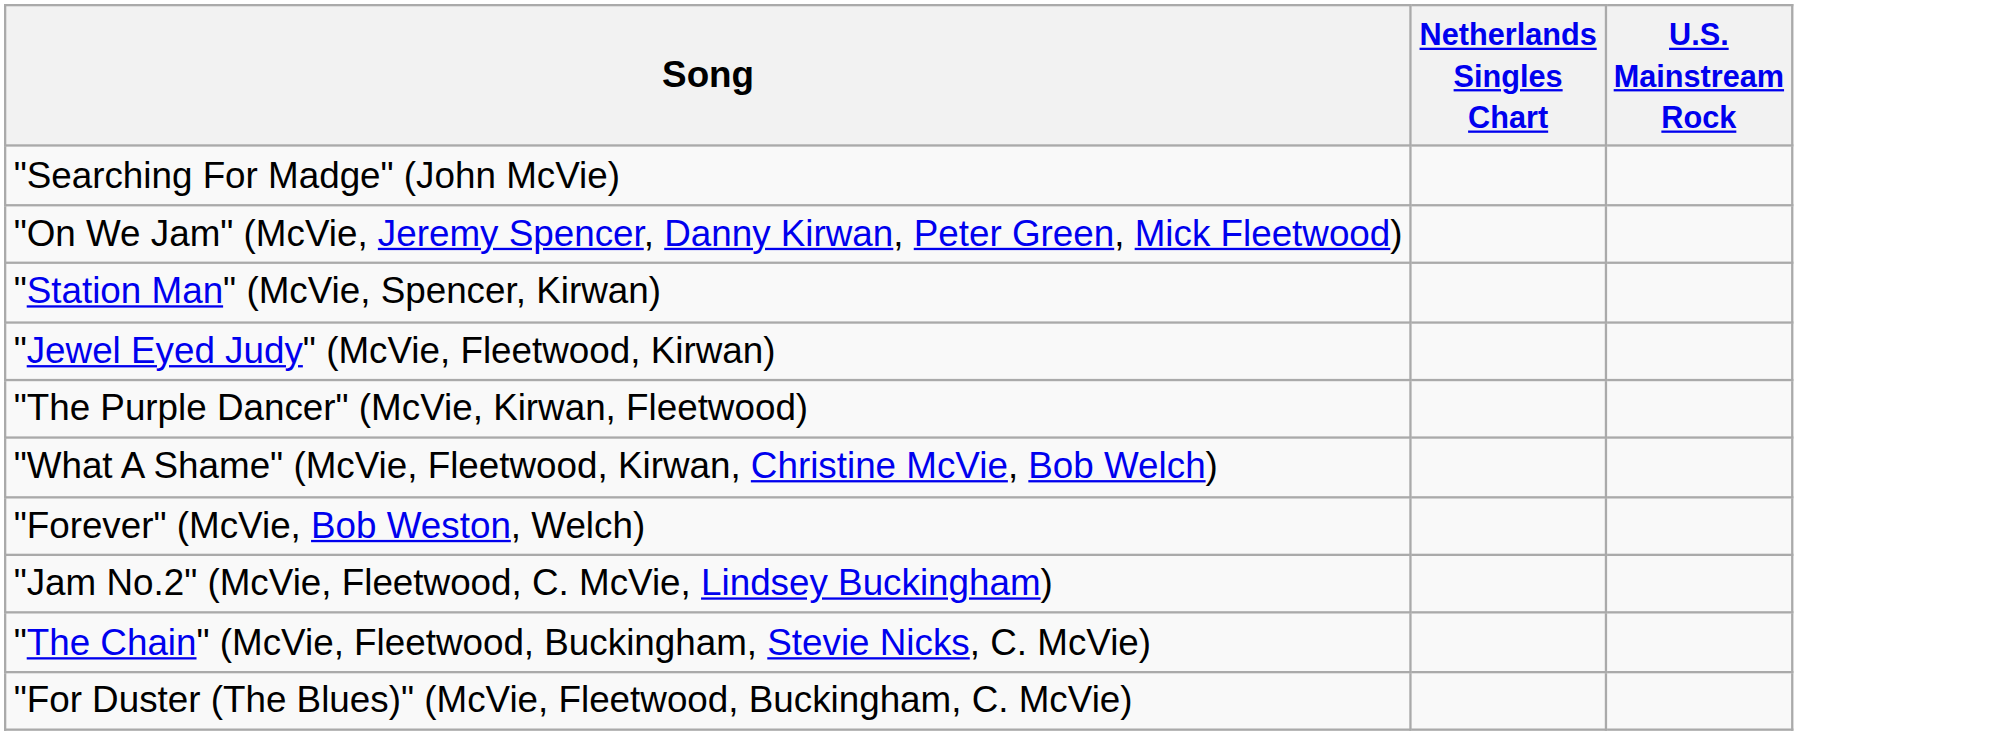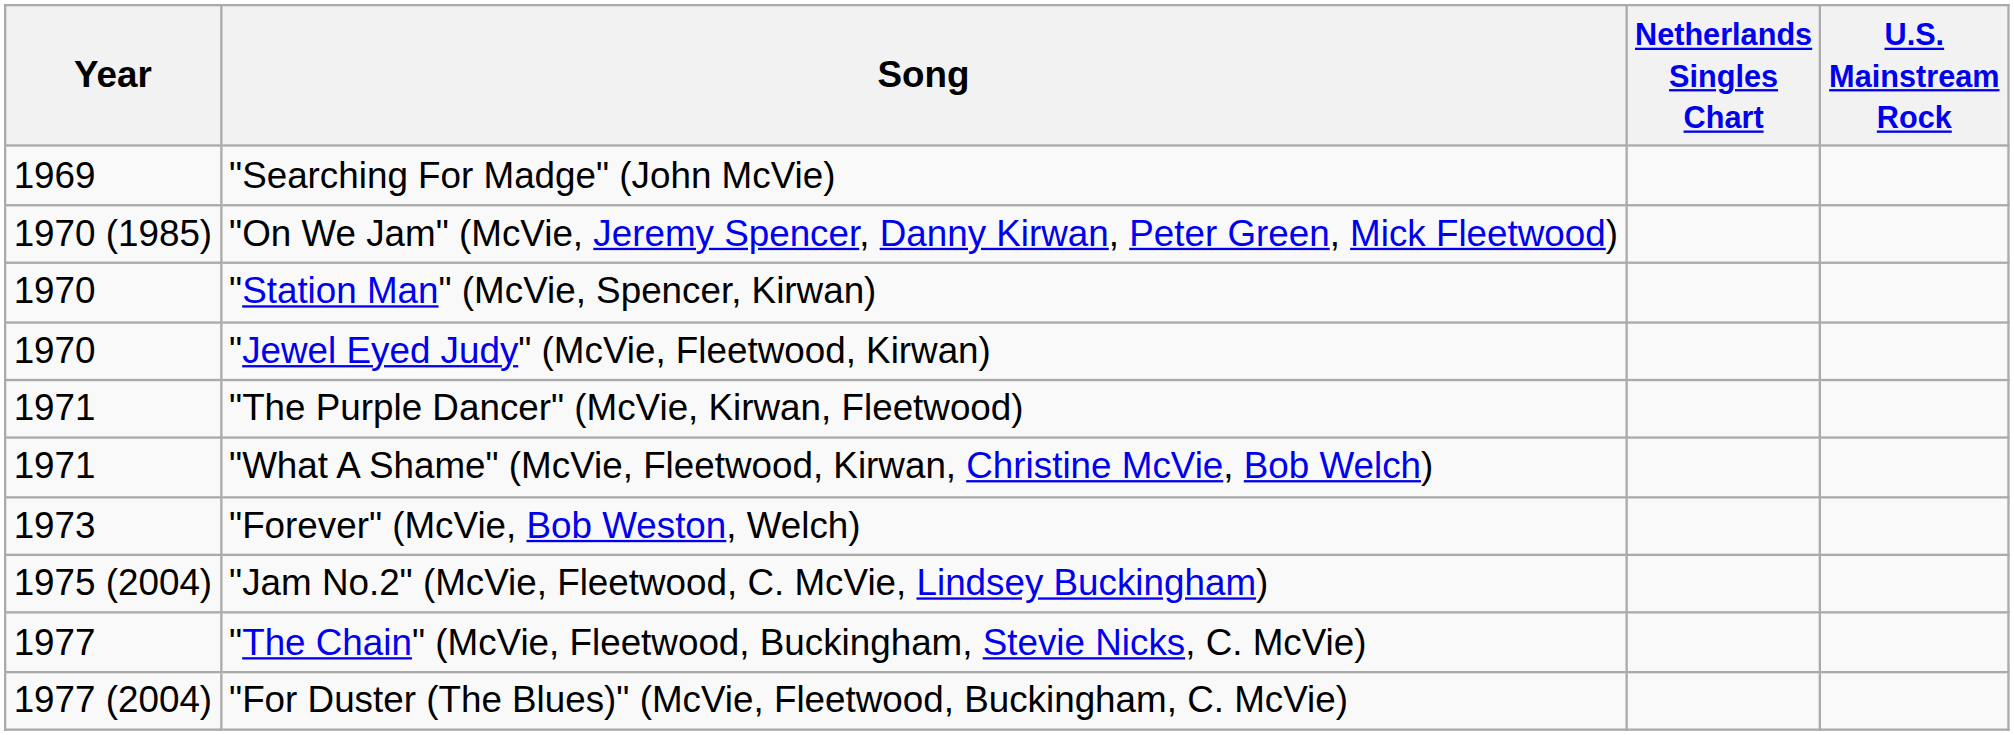+ column: Year | 1969 | 1970 (1985) | 1970 | 1970 | 1971 | 1971 | 1973 | 1975 (2004) | 1977 | 1977 (2004)
